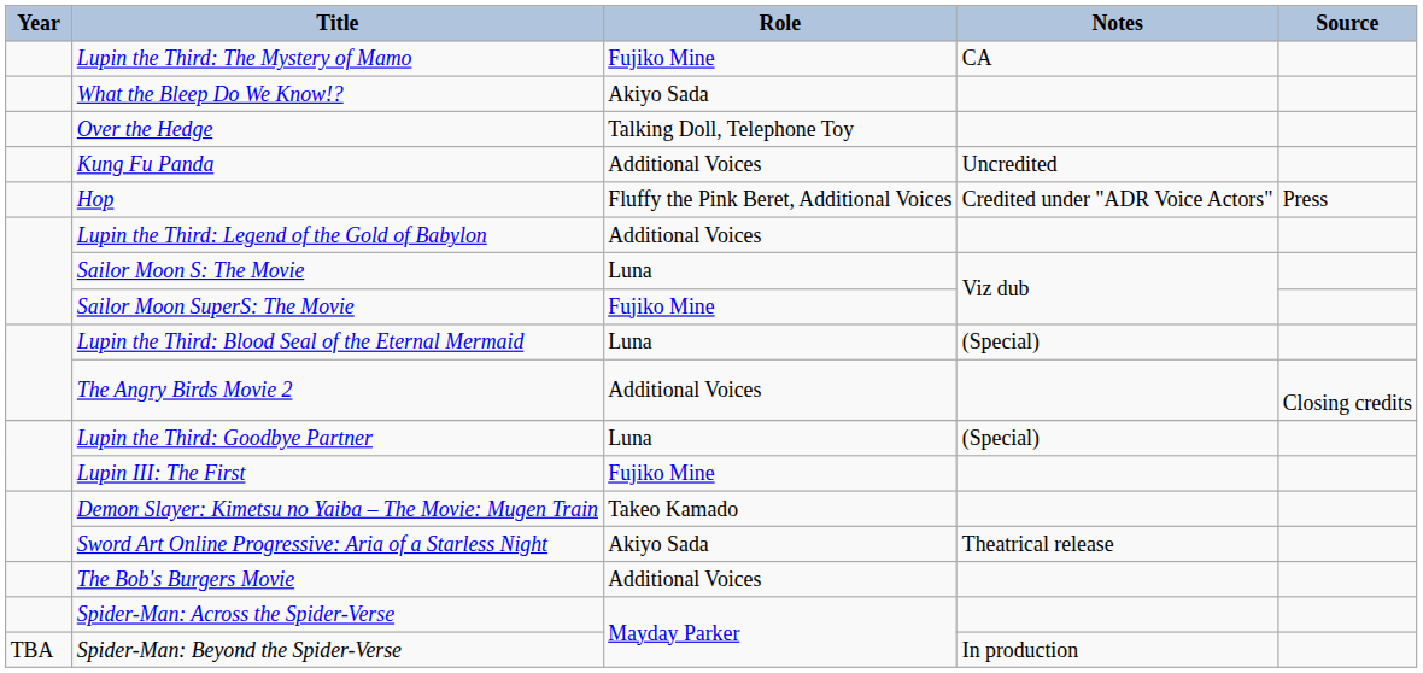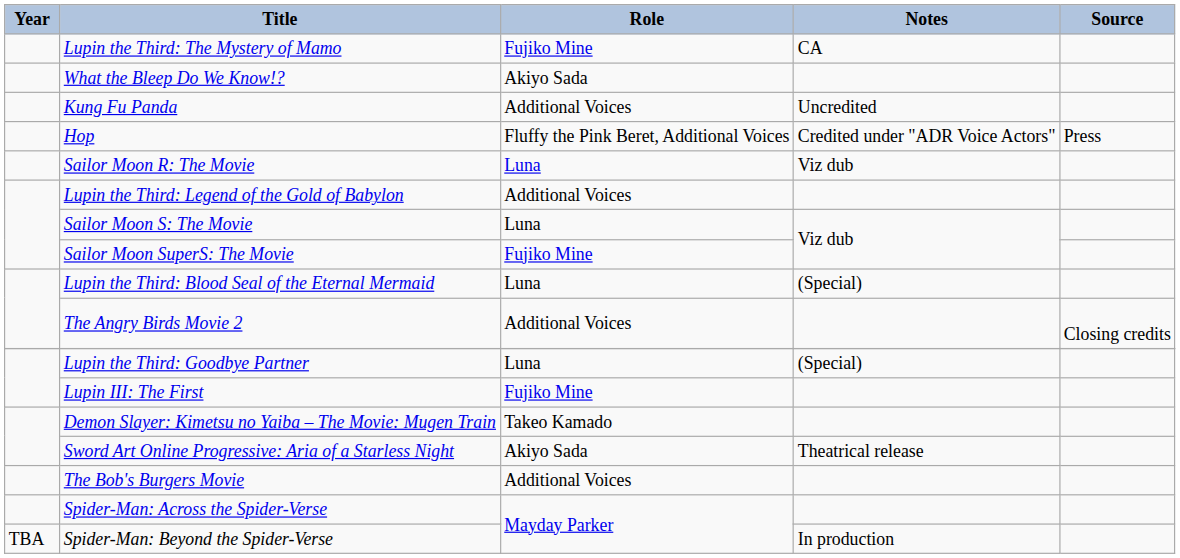- row: Over the Hedge | Talking Doll, Telephone Toy
+ row: Sailor Moon R: The Movie | Luna | Viz dub
